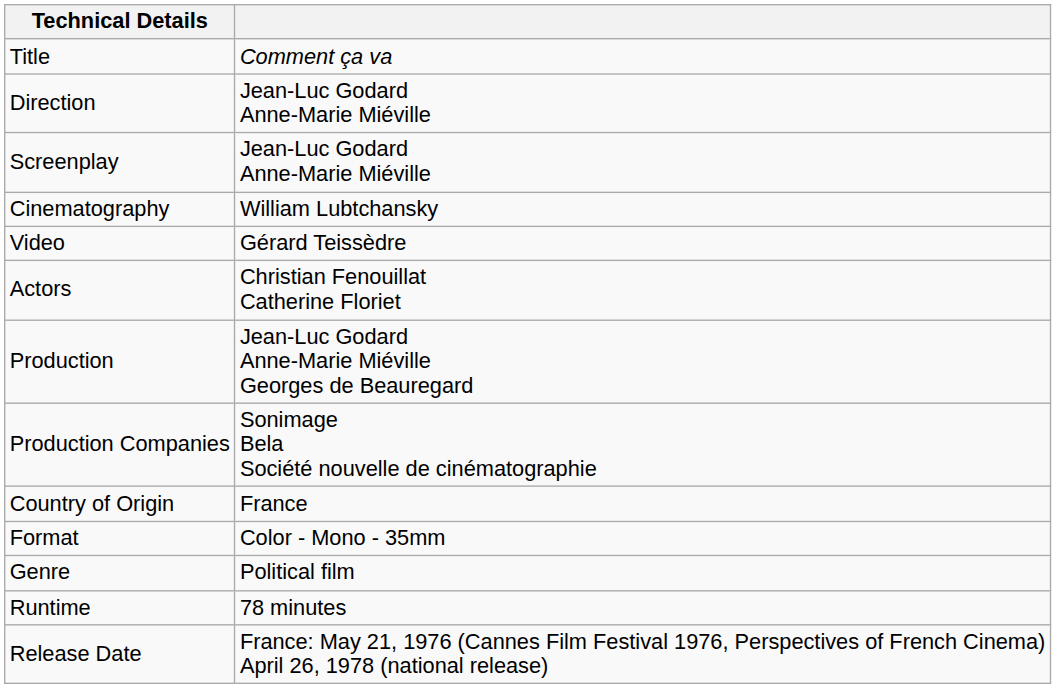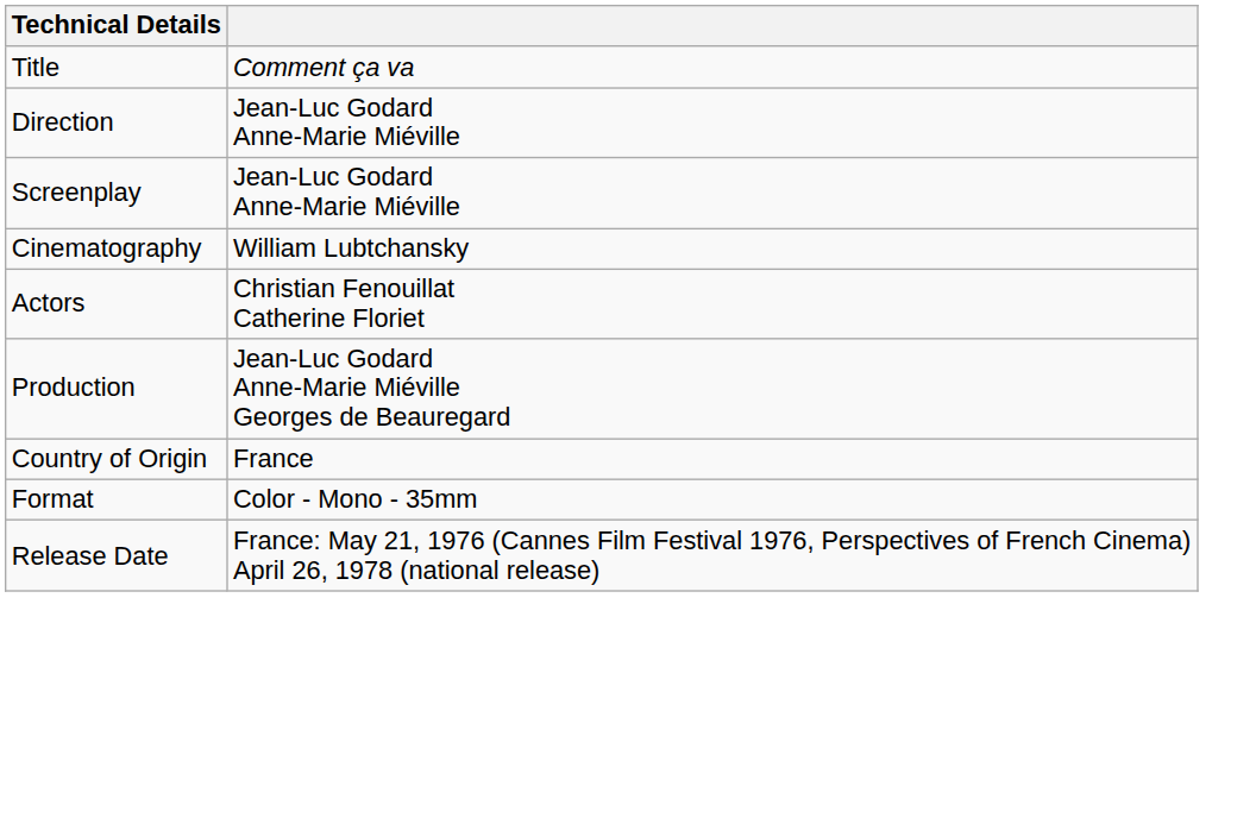- row: Video | Gérard Teissèdre
- row: Production Companies | Sonimage Bela Société nouvelle de cinématographie
- row: Genre | Political film
- row: Runtime | 78 minutes
